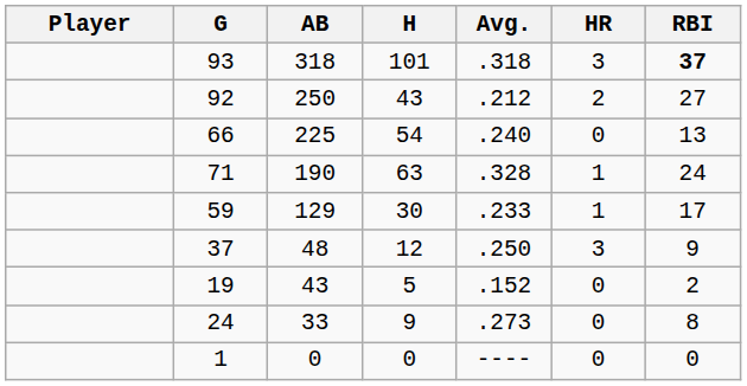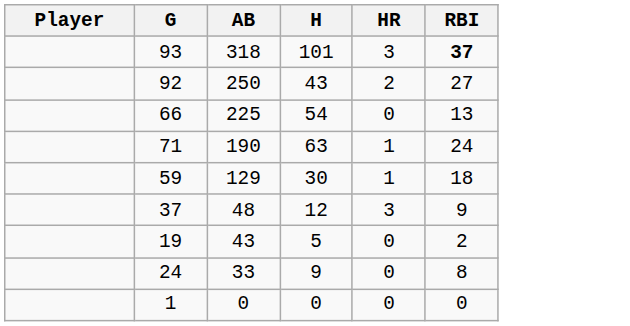- column: Avg. | .318 | .212 | .240 | .328 | .233 | .250 | .152 | .273 | ----
59 | RBI: 17 -> 18
